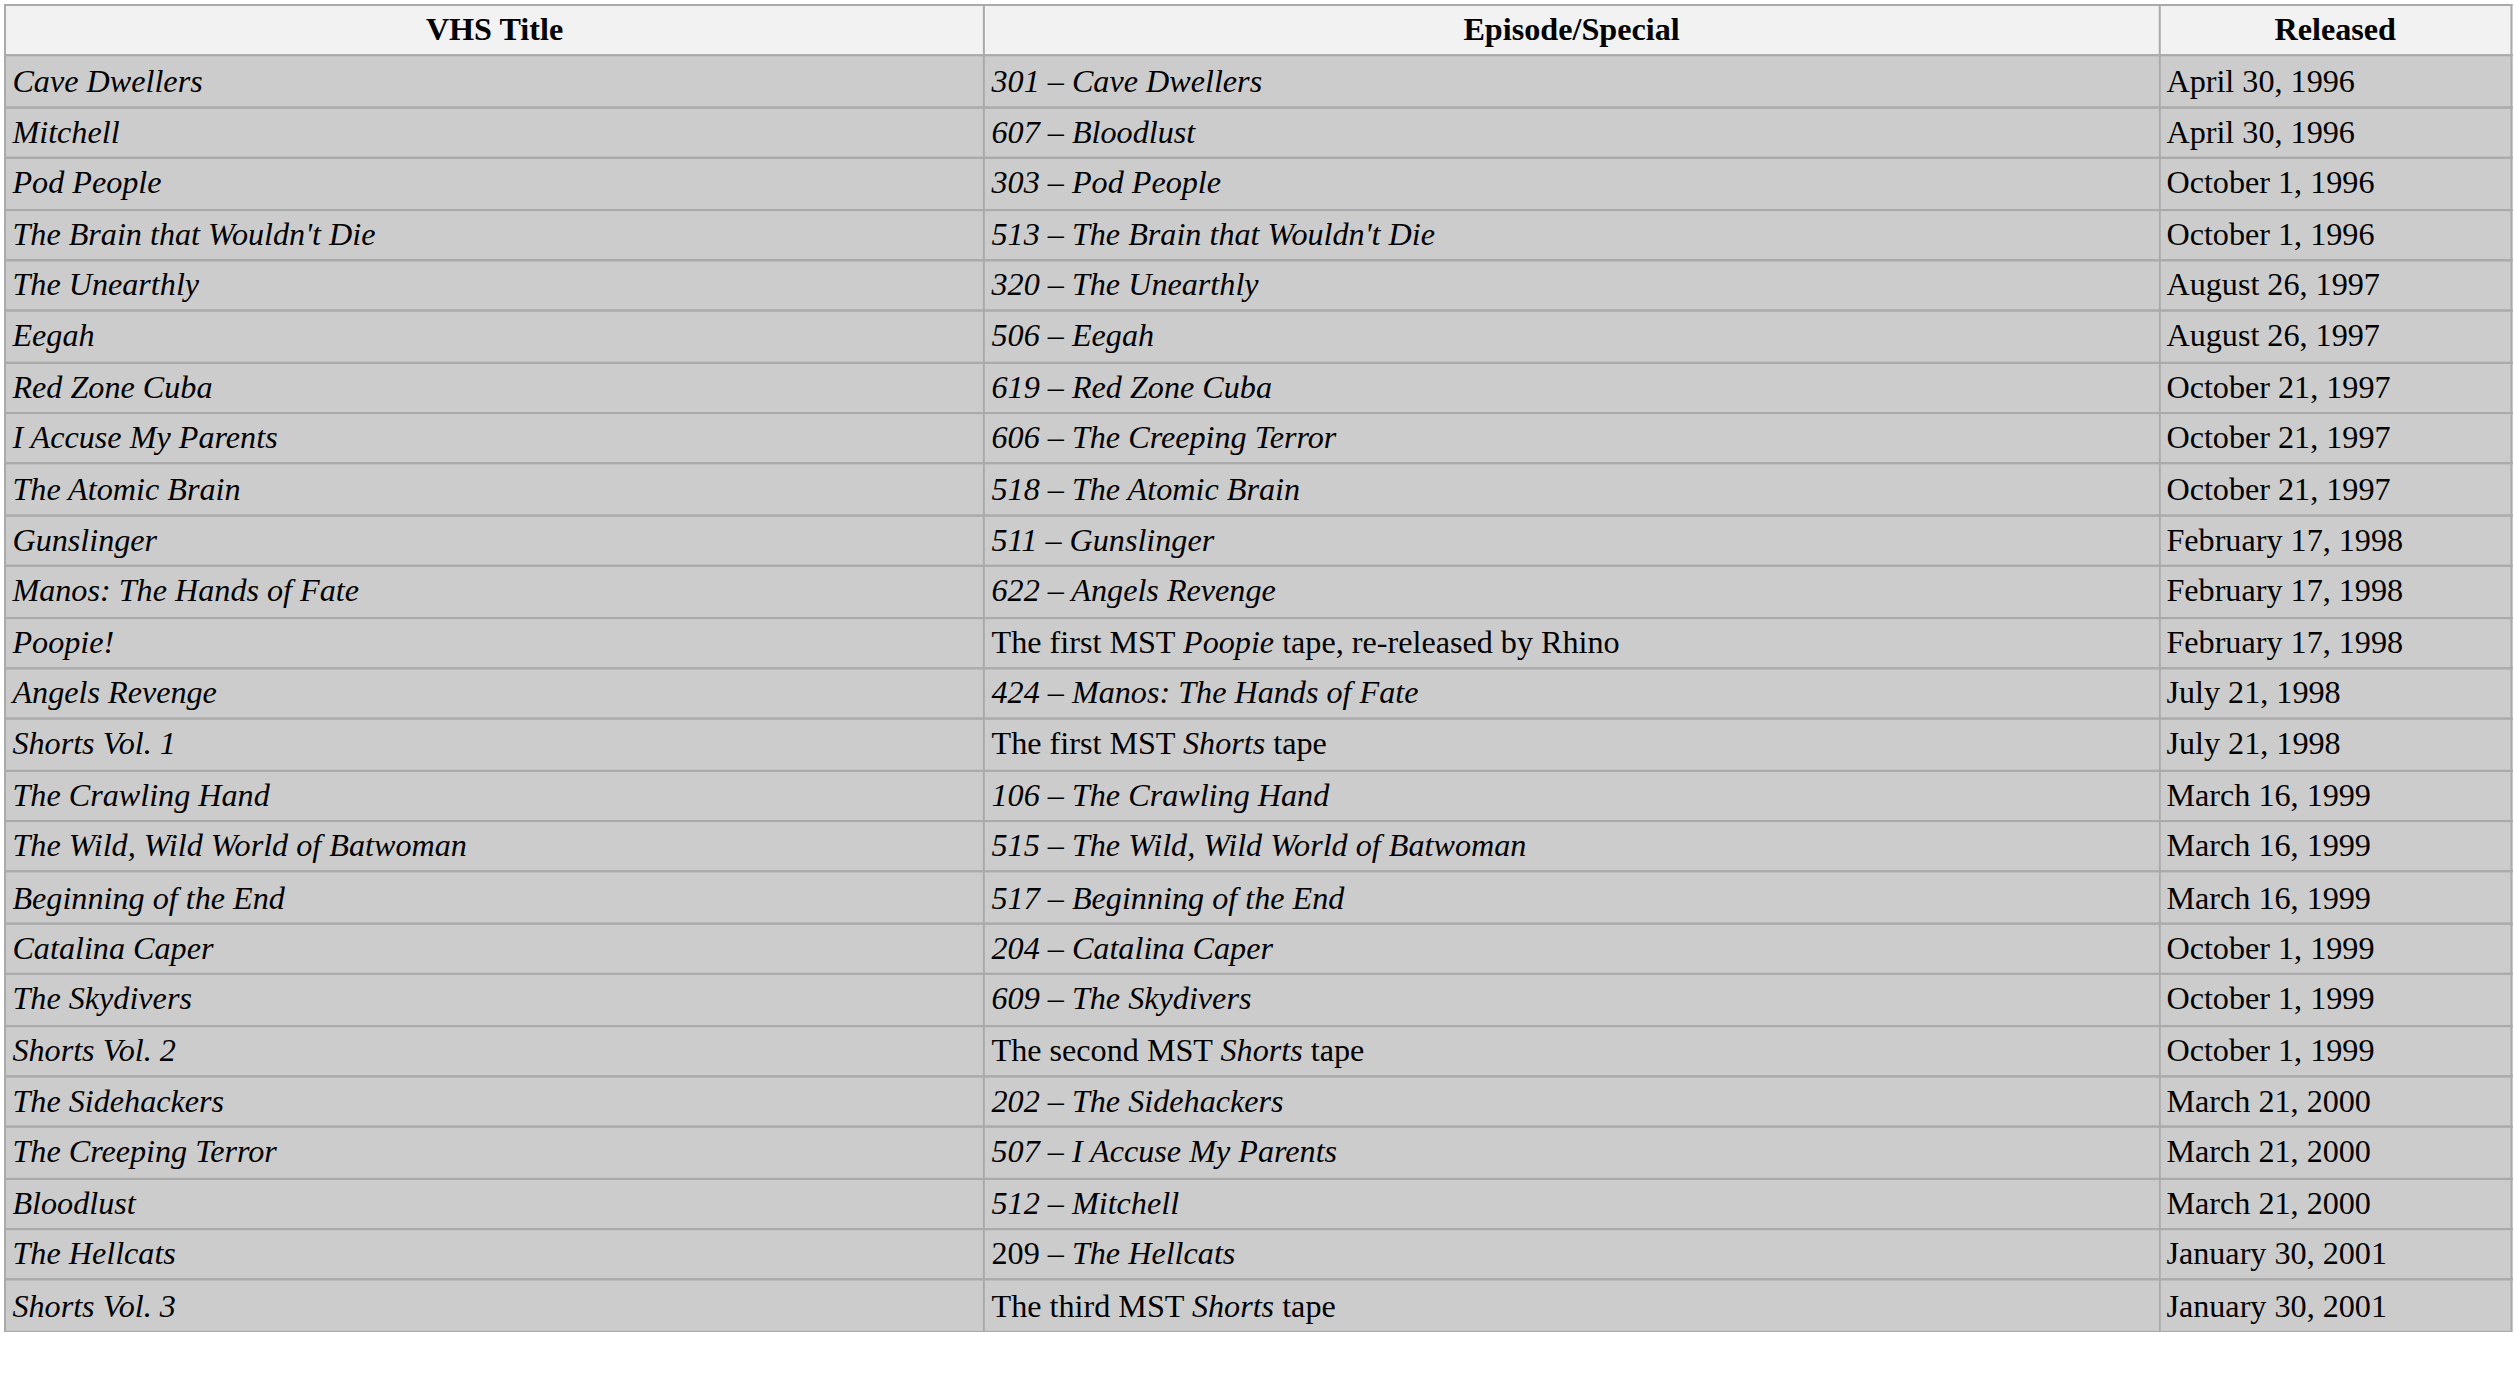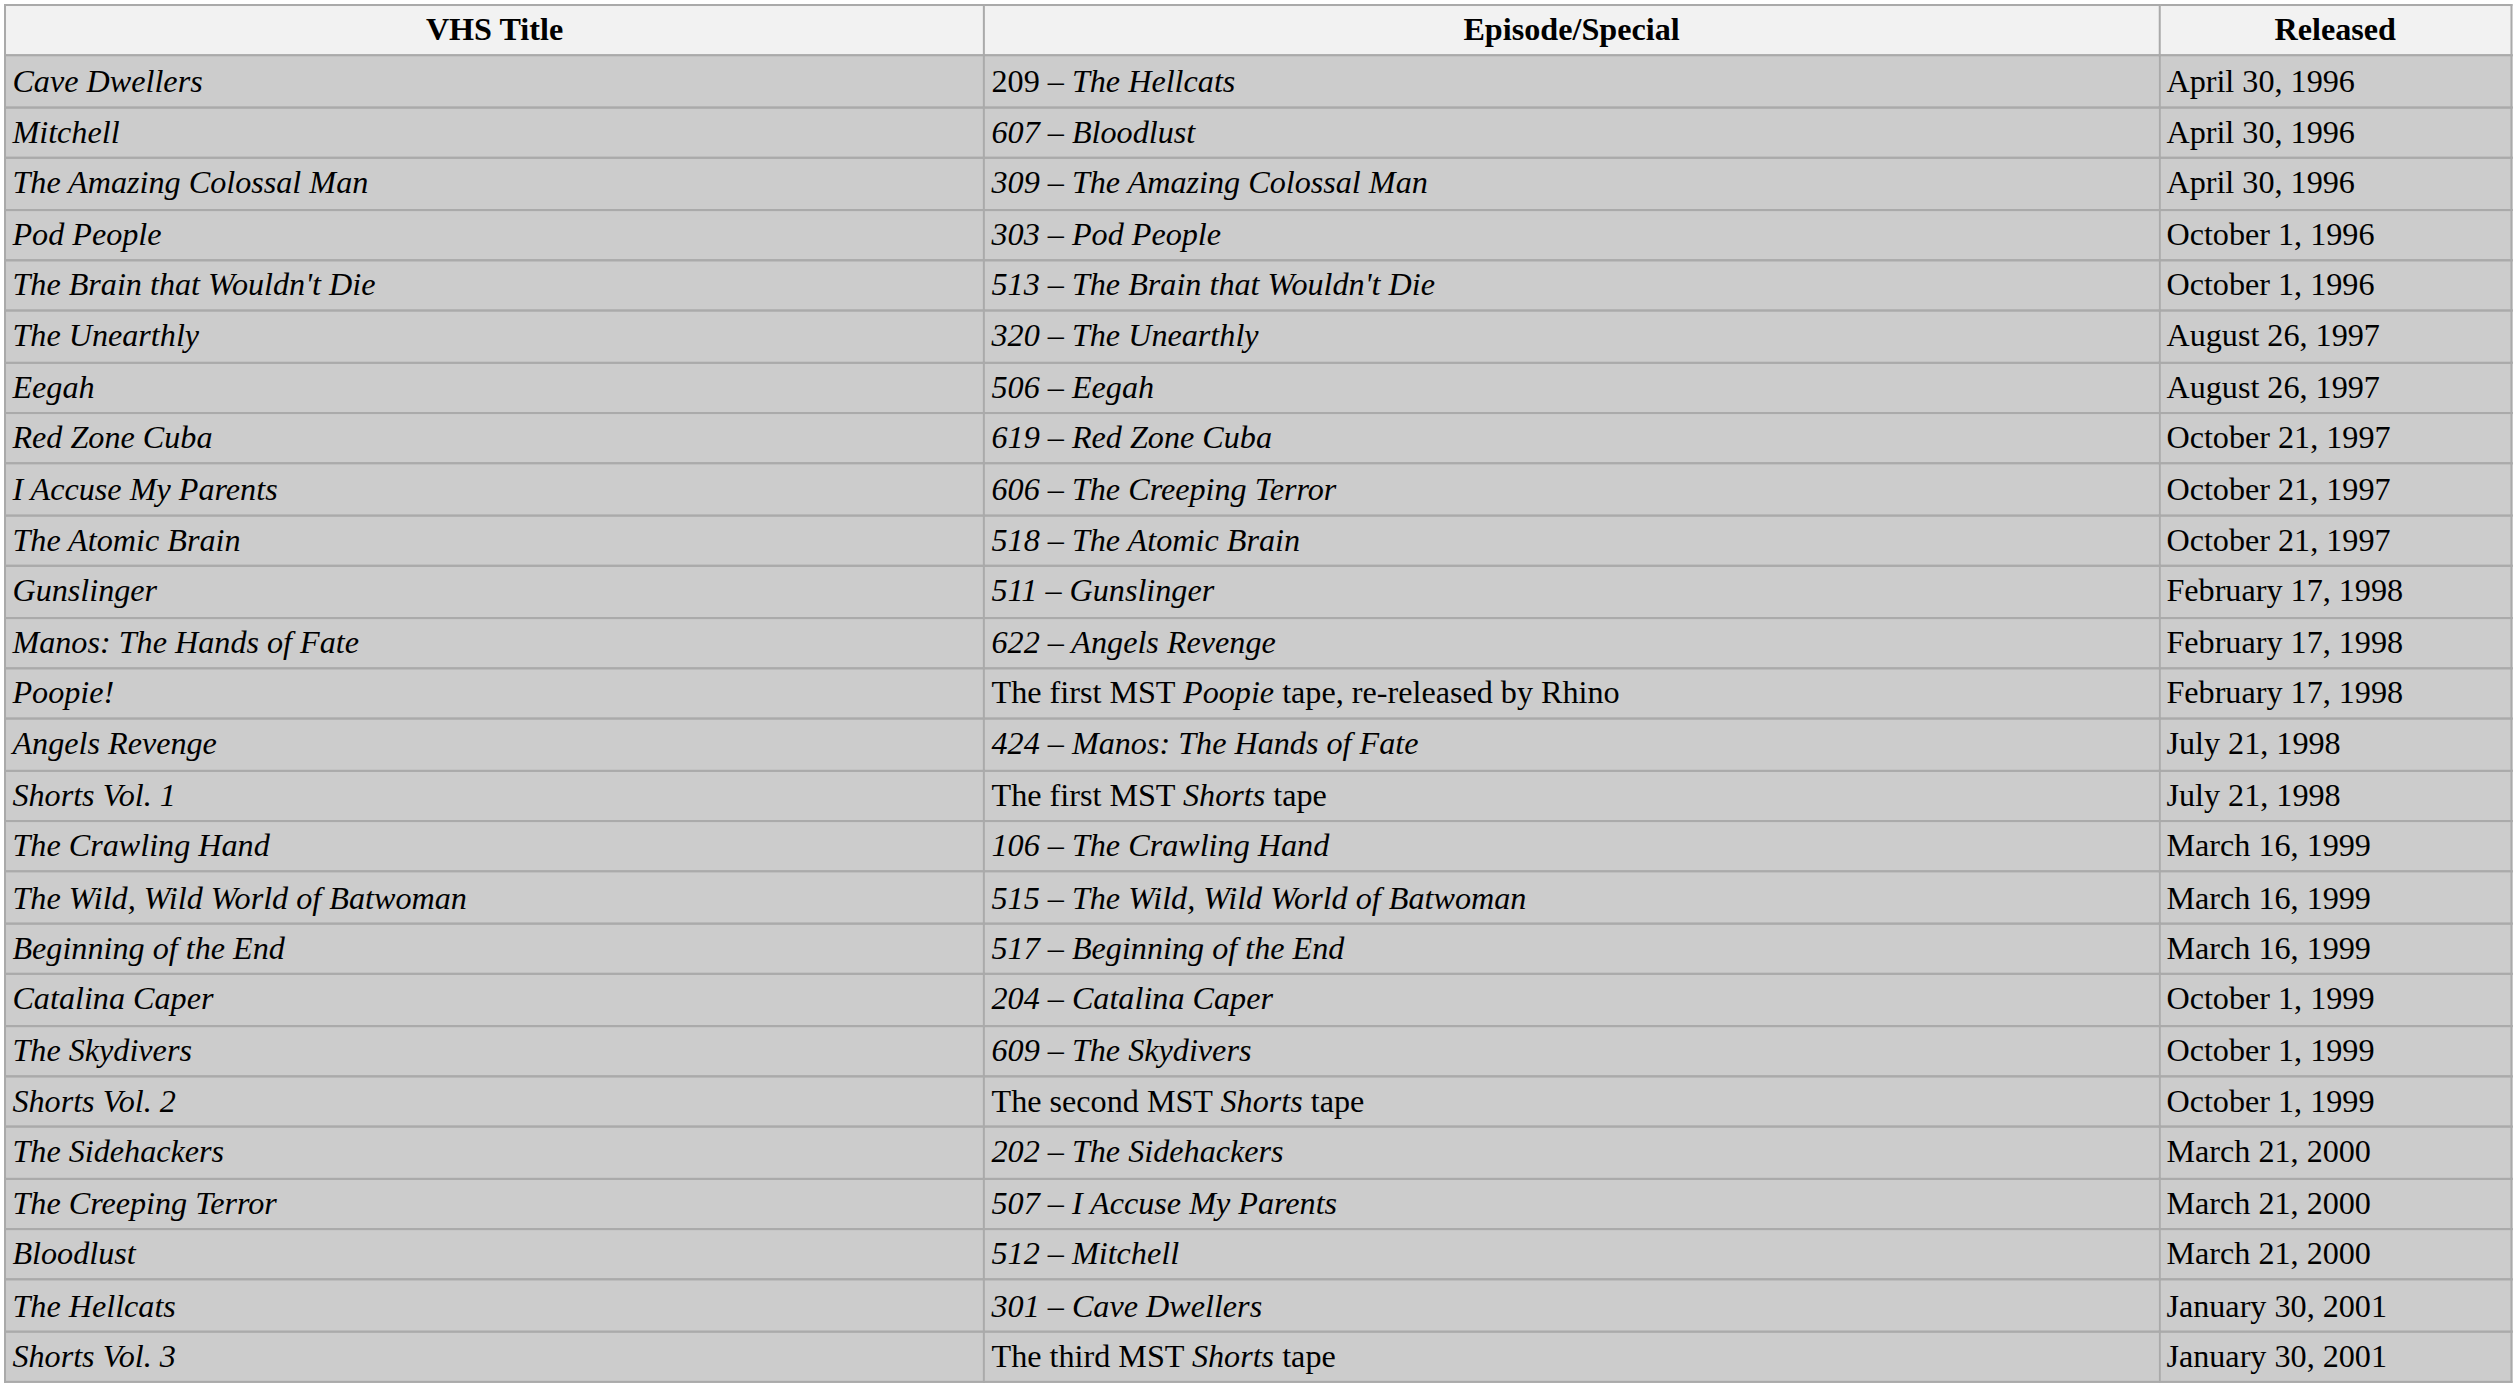Cave Dwellers | Episode/Special: 301 – Cave Dwellers -> 209 – The Hellcats
+ row: The Amazing Colossal Man | 309 – The Amazing Colossal Man | April 30, 1996
The Hellcats | Episode/Special: 209 – The Hellcats -> 301 – Cave Dwellers
